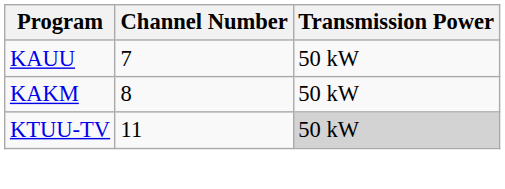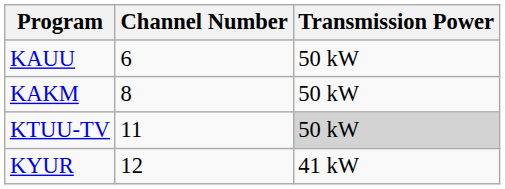KAUU | Channel Number: 7 -> 6
+ row: KYUR | 12 | 41 kW
